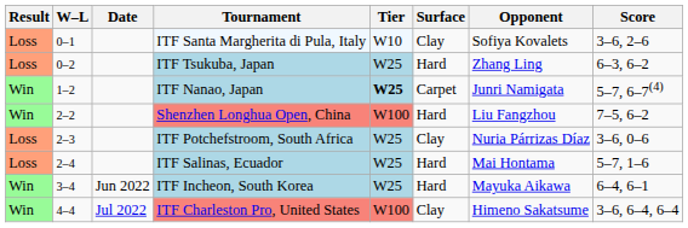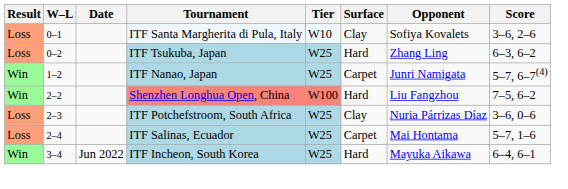ITF Nanao, Japan | Tier: bold -> normal
ITF Salinas, Ecuador | Surface: Hard -> Carpet
- row: Win | 4–4 | Jul 2022 | ITF Charleston Pro, United States | W100 | Clay | Himeno Sakatsume | 3–6, 6–4, 6–4
